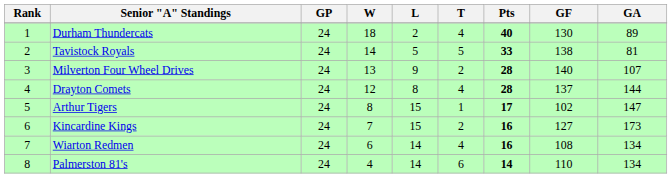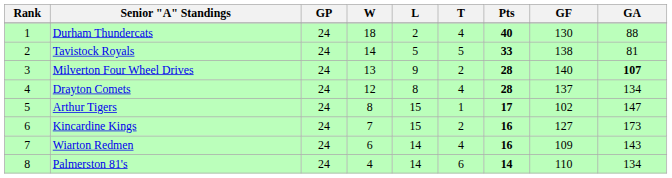Durham Thundercats | GA: 89 -> 88
Milverton Four Wheel Drives | GA: normal -> bold
Drayton Comets | GA: 144 -> 134
Wiarton Redmen | GF: 108 -> 109
Wiarton Redmen | GA: 134 -> 143
